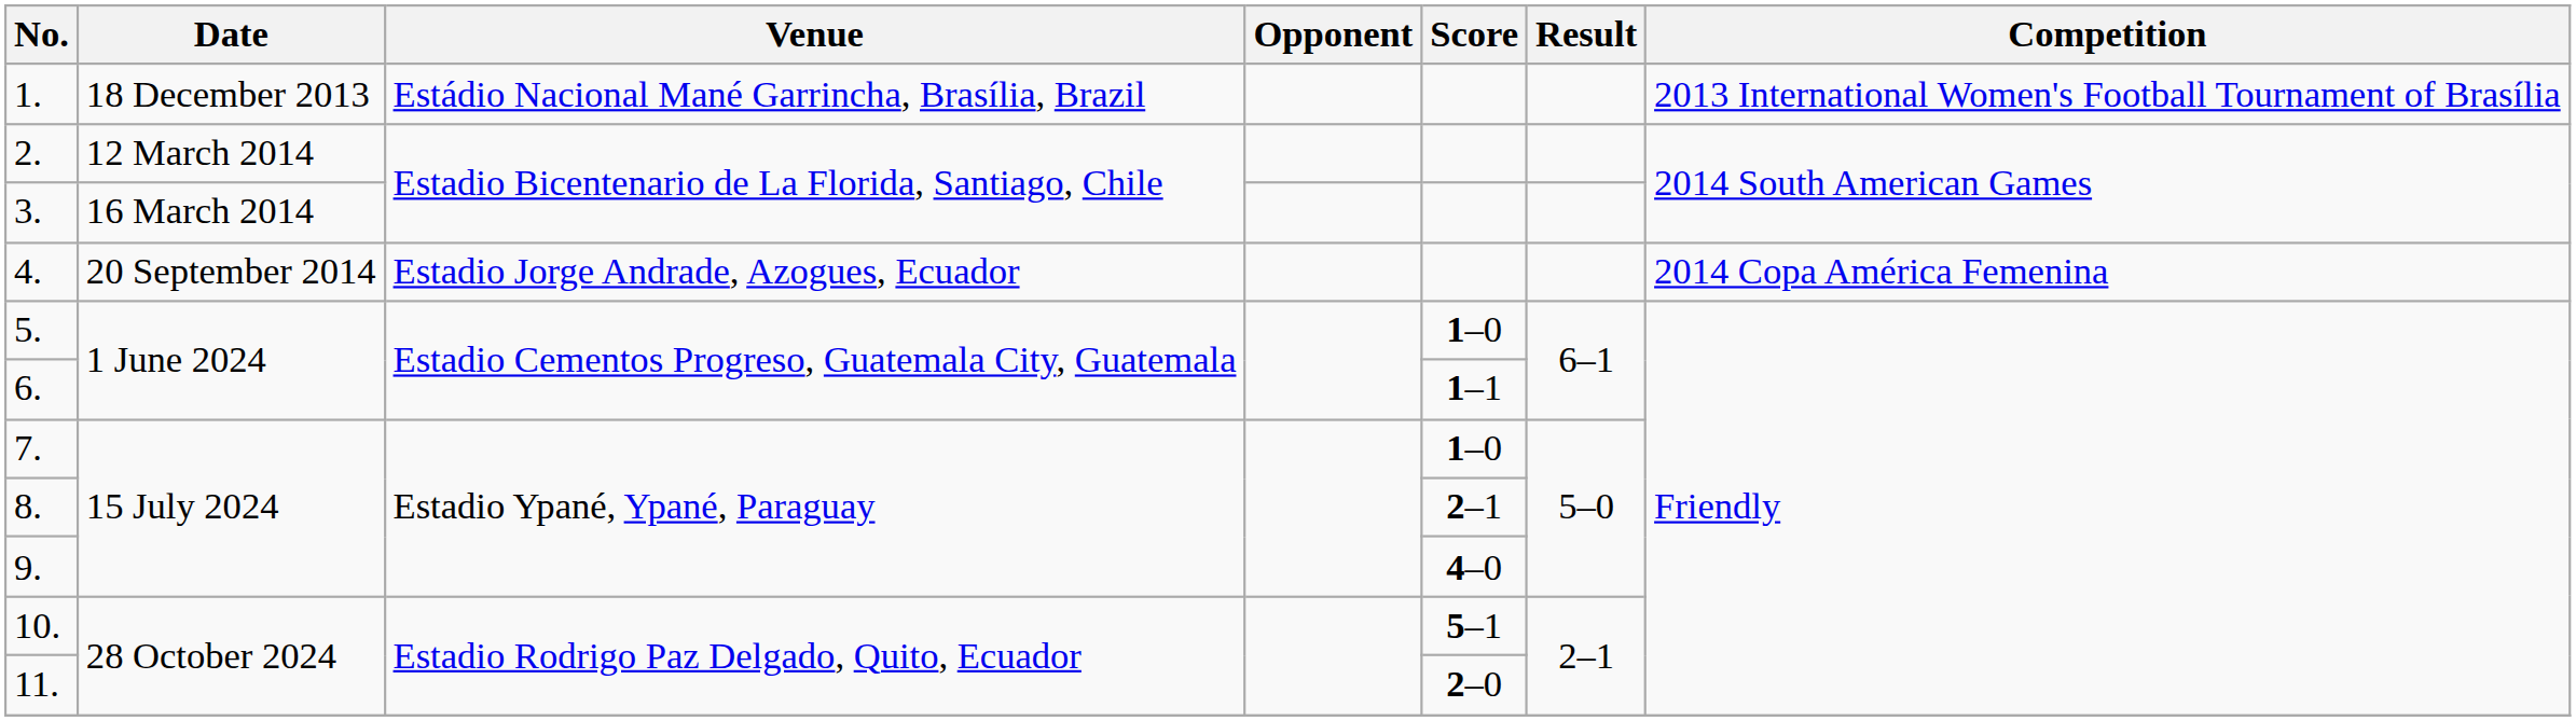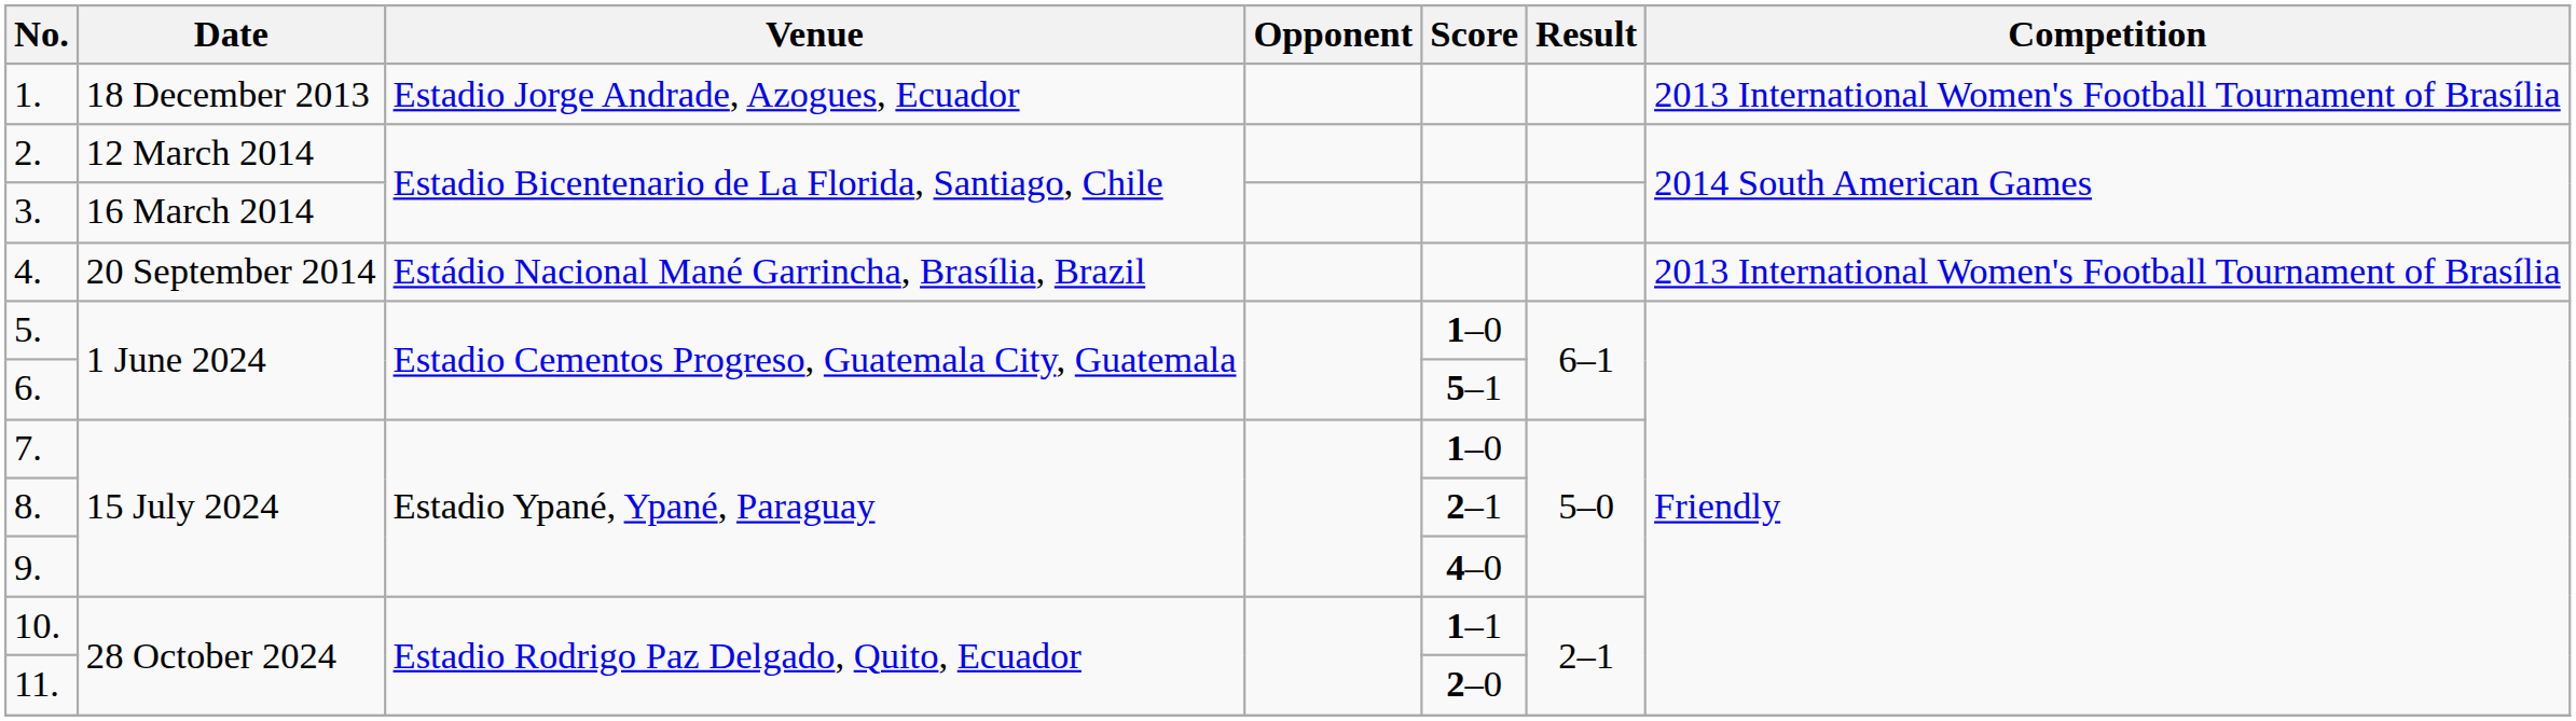1. | Venue: Estádio Nacional Mané Garrincha, Brasília, Brazil -> Estadio Jorge Andrade, Azogues, Ecuador
4. | Venue: Estadio Jorge Andrade, Azogues, Ecuador -> Estádio Nacional Mané Garrincha, Brasília, Brazil
4. | Competition: 2014 Copa América Femenina -> 2013 International Women's Football Tournament of Brasília
6. | Score: 1–1 -> 5–1
10. | Score: 5–1 -> 1–1
